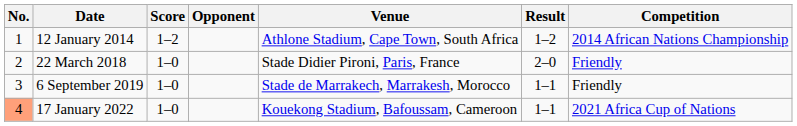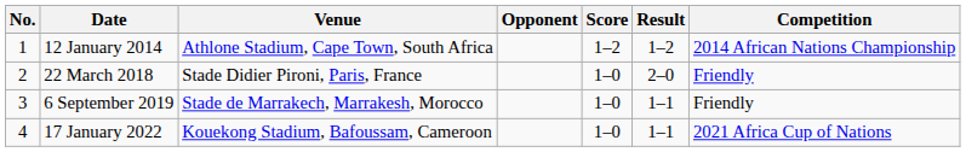columns swapped: Venue <-> Score
17 January 2022 | No.: lightsalmon background -> no background
